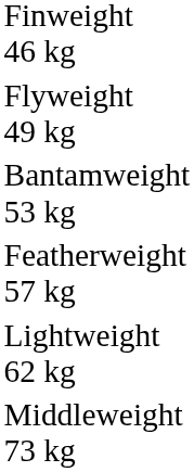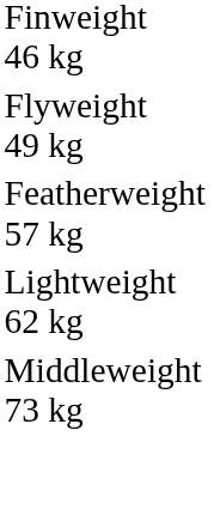- row: Bantamweight 53 kg
